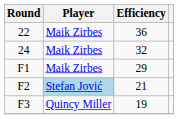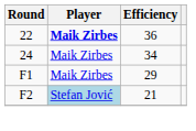22 | Player: normal -> bold
24 | Efficiency: 32 -> 34
- row: F3 | Quincy Miller | 19
